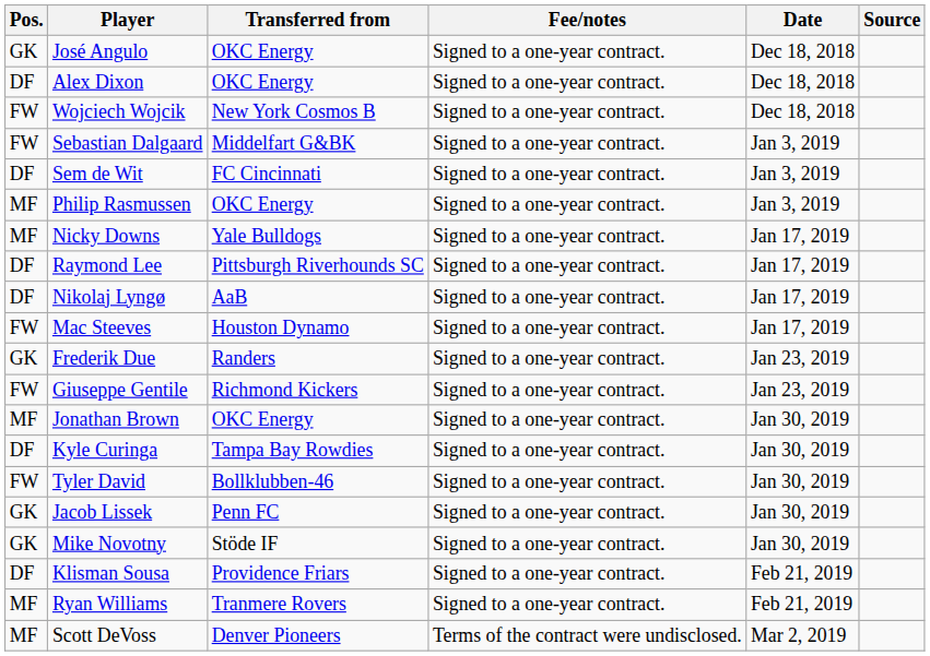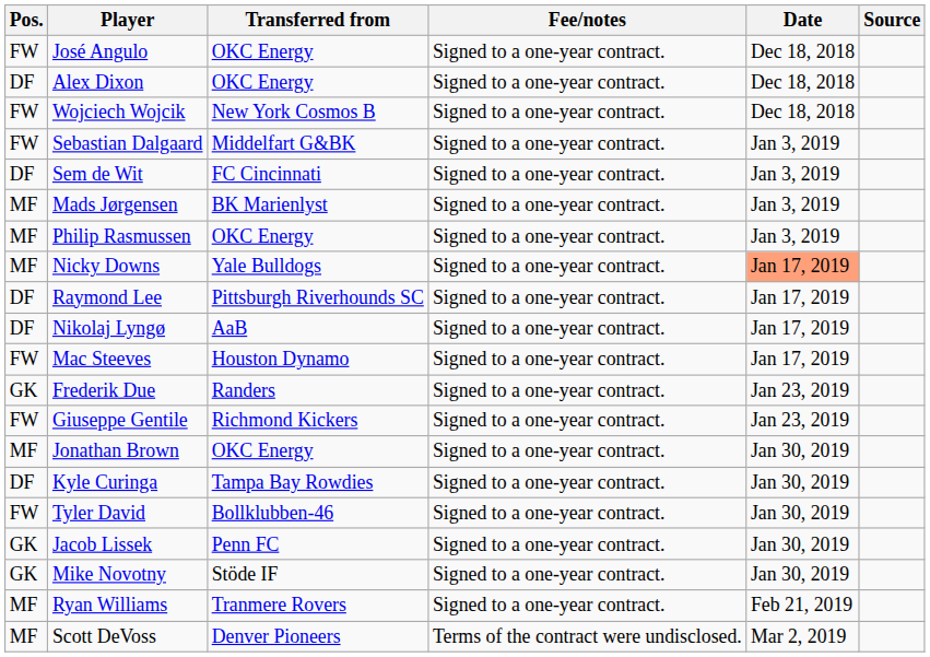José Angulo | Pos.: GK -> FW
+ row: MF | Mads Jørgensen | BK Marienlyst | Signed to a one-year contract. | Jan 3, 2019
Nicky Downs | Date: no background -> lightsalmon background
- row: DF | Klisman Sousa | Providence Friars | Signed to a one-year contract. | Feb 21, 2019
